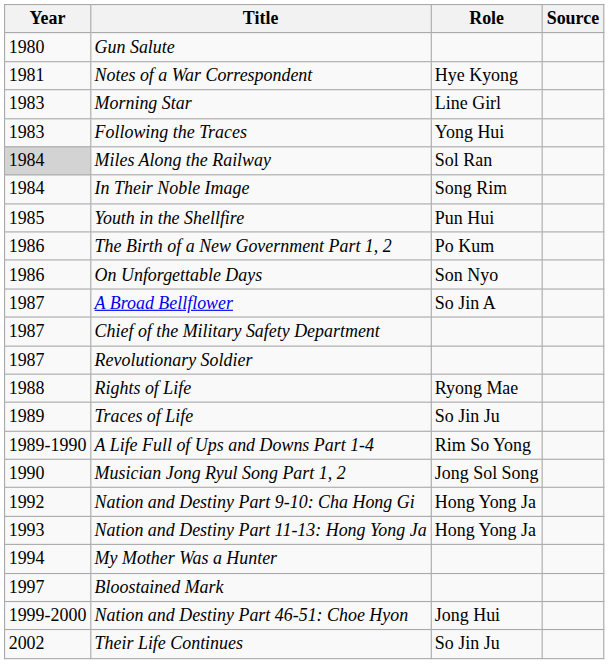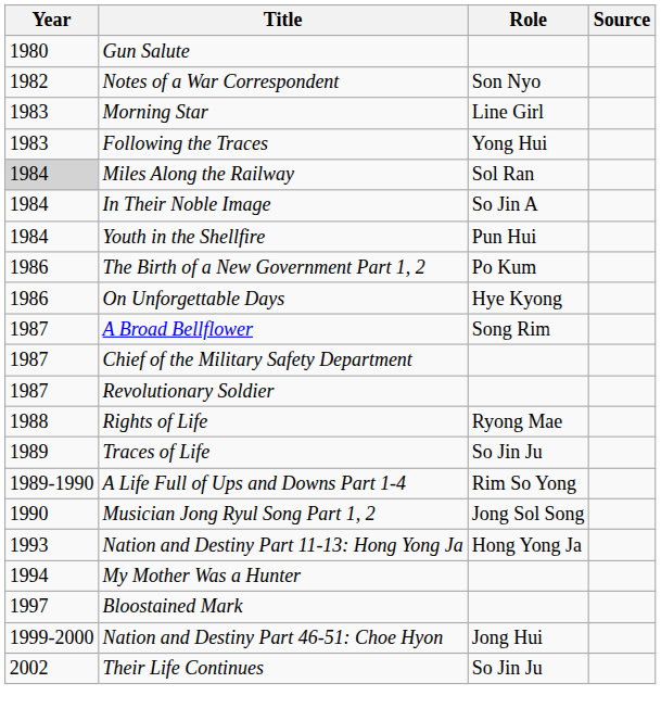Notes of a War Correspondent | Year: 1981 -> 1982
Notes of a War Correspondent | Role: Hye Kyong -> Son Nyo
In Their Noble Image | Role: Song Rim -> So Jin A
Youth in the Shellfire | Year: 1985 -> 1984
On Unforgettable Days | Role: Son Nyo -> Hye Kyong
A Broad Bellflower | Role: So Jin A -> Song Rim
- row: 1992 | Nation and Destiny Part 9-10: Cha Hong Gi | Hong Yong Ja
